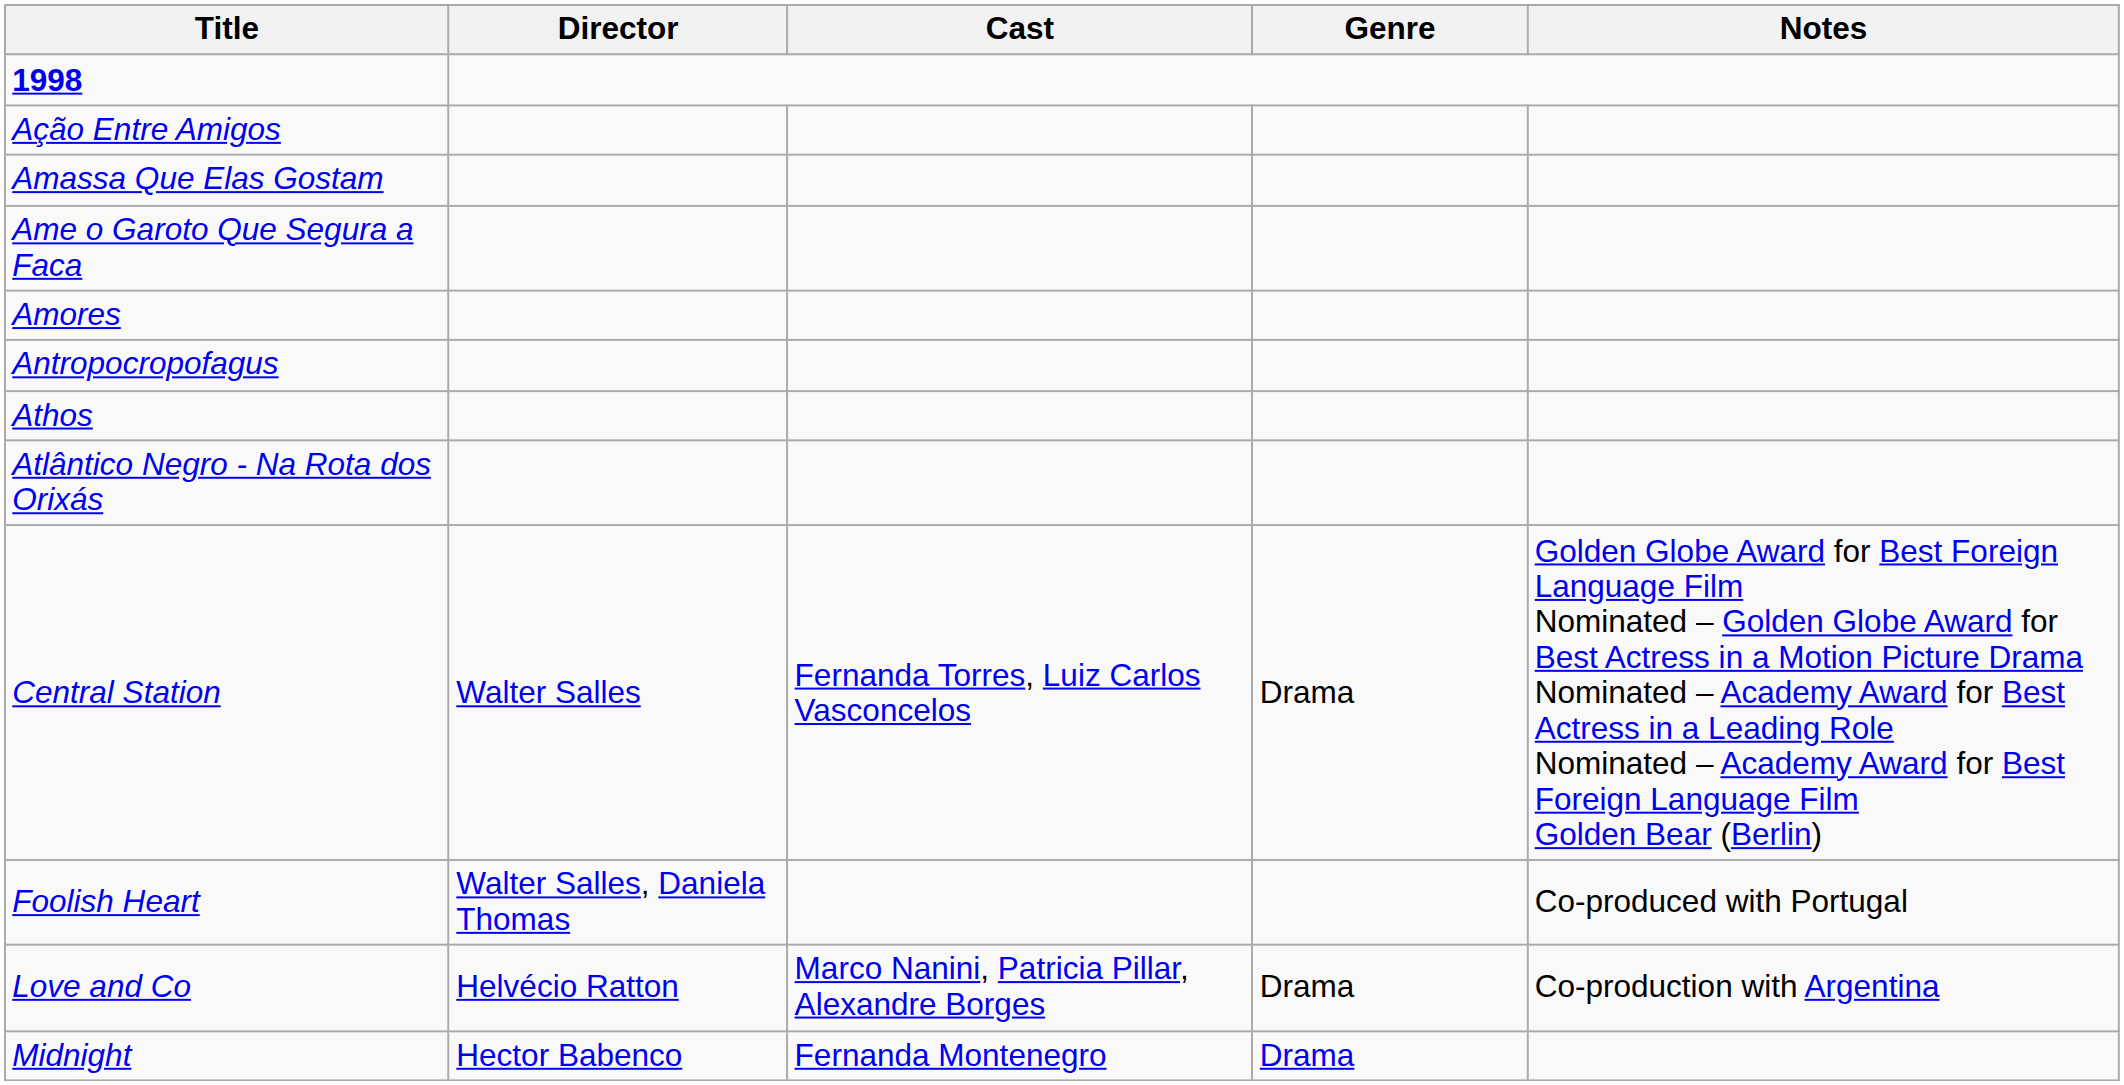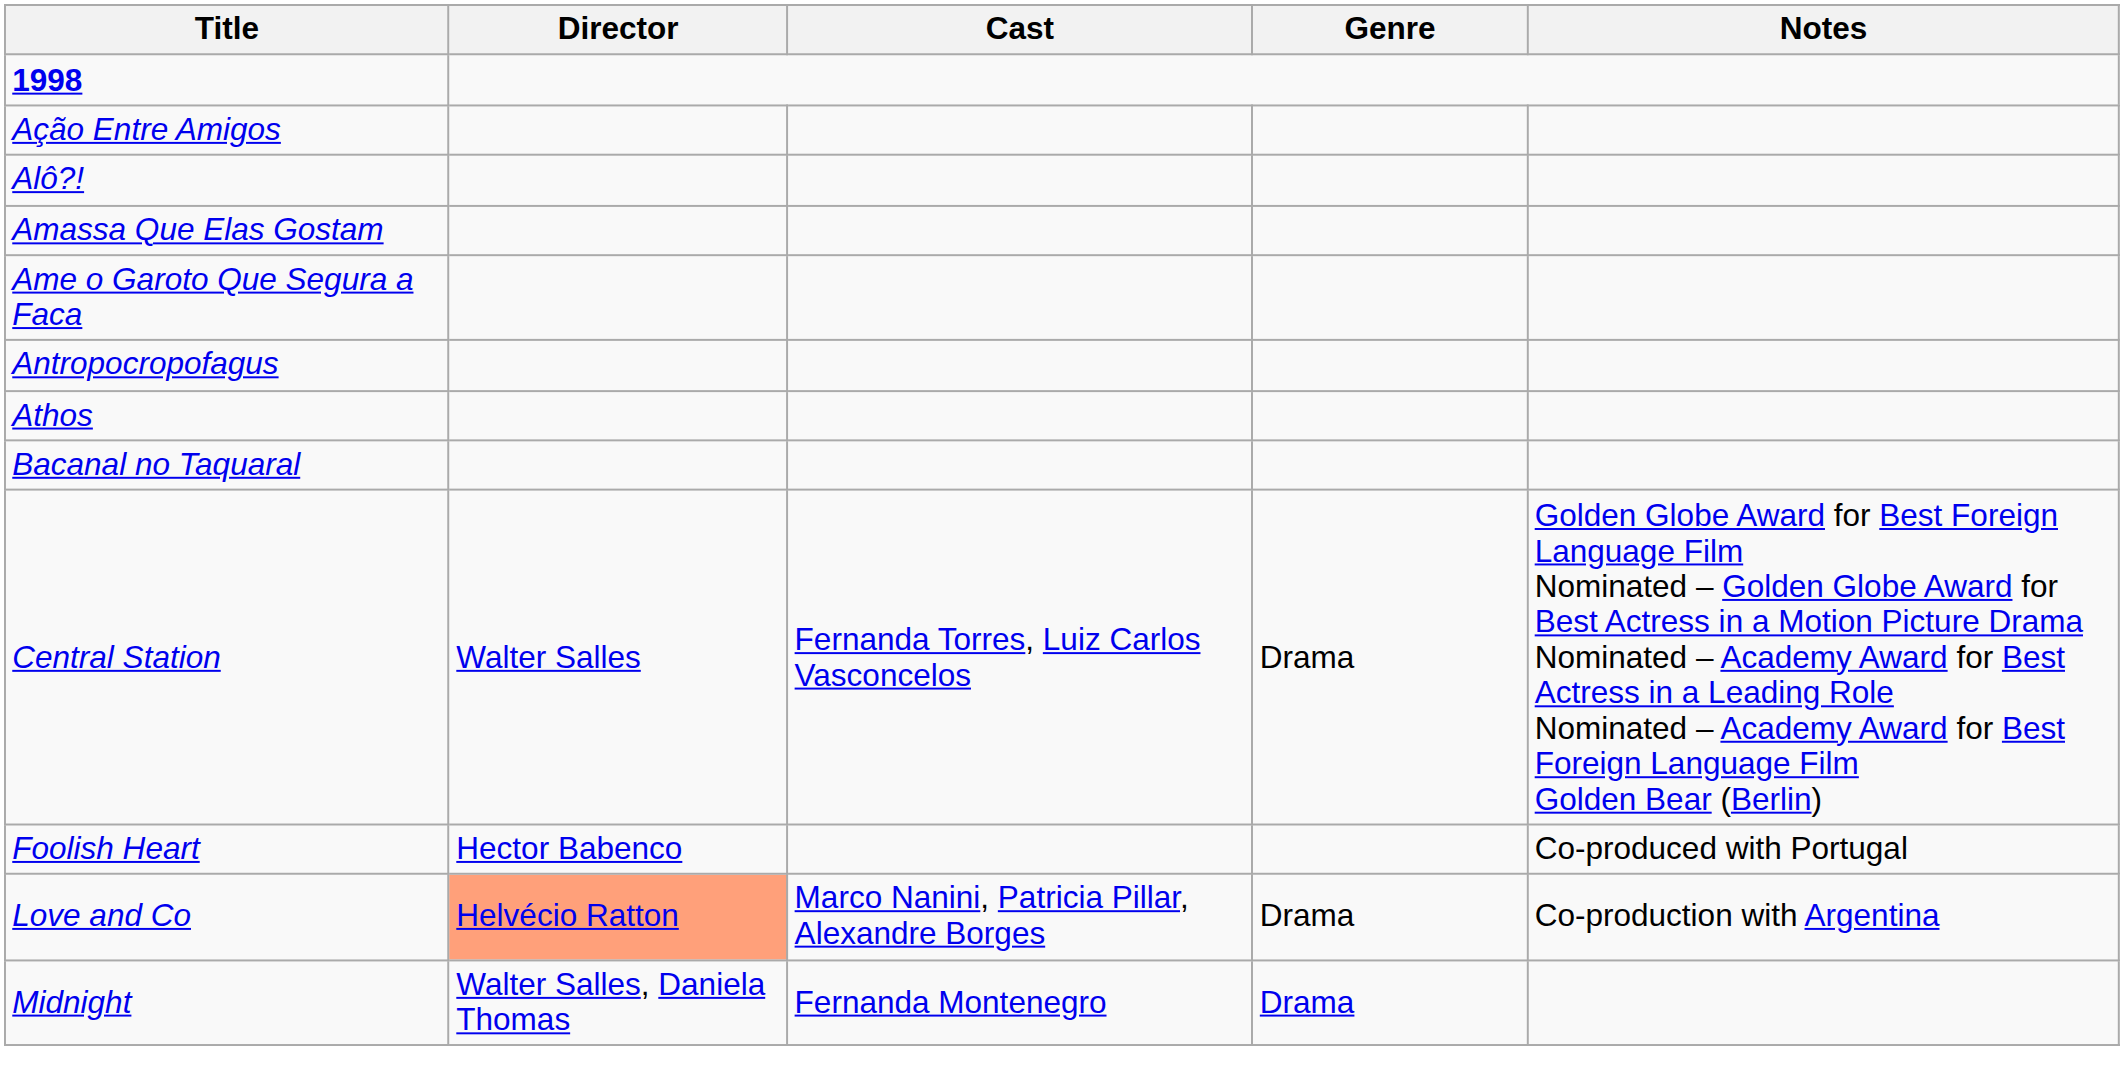+ row: Alô?!
- row: Amores
- row: Atlântico Negro - Na Rota dos Orixás
+ row: Bacanal no Taquaral
Foolish Heart | Director: Walter Salles, Daniela Thomas -> Hector Babenco
Love and Co | Director: no background -> lightsalmon background
Midnight | Director: Hector Babenco -> Walter Salles, Daniela Thomas
